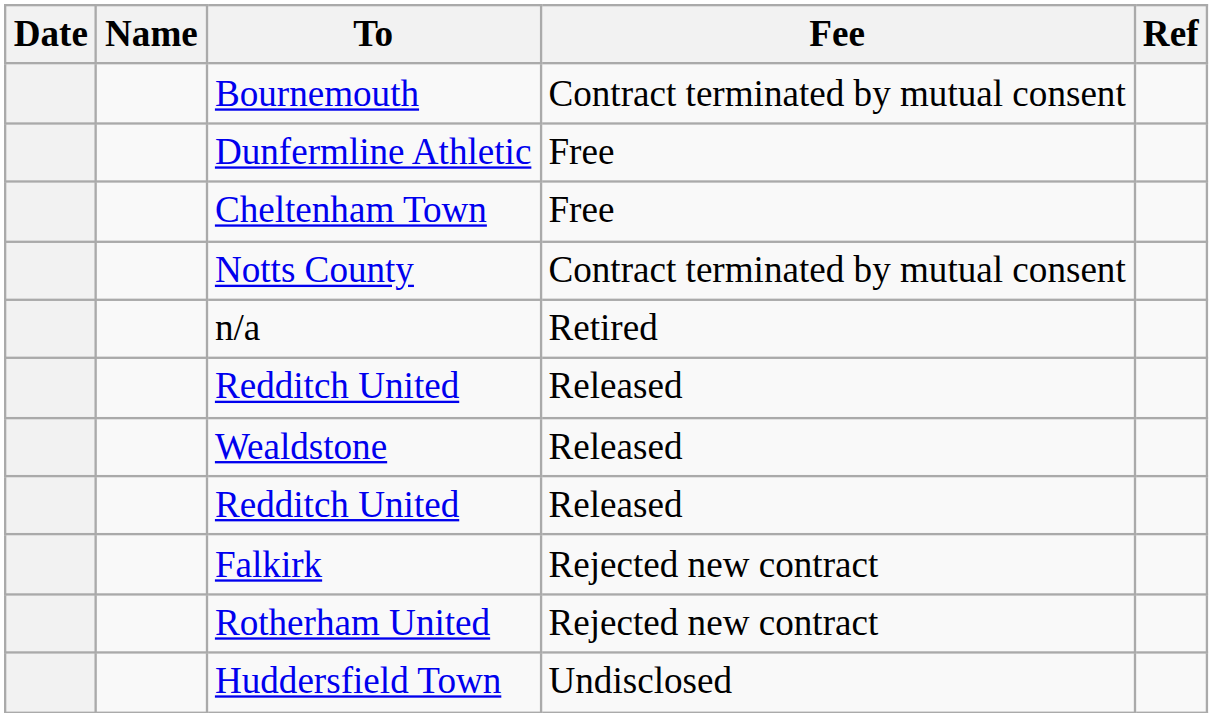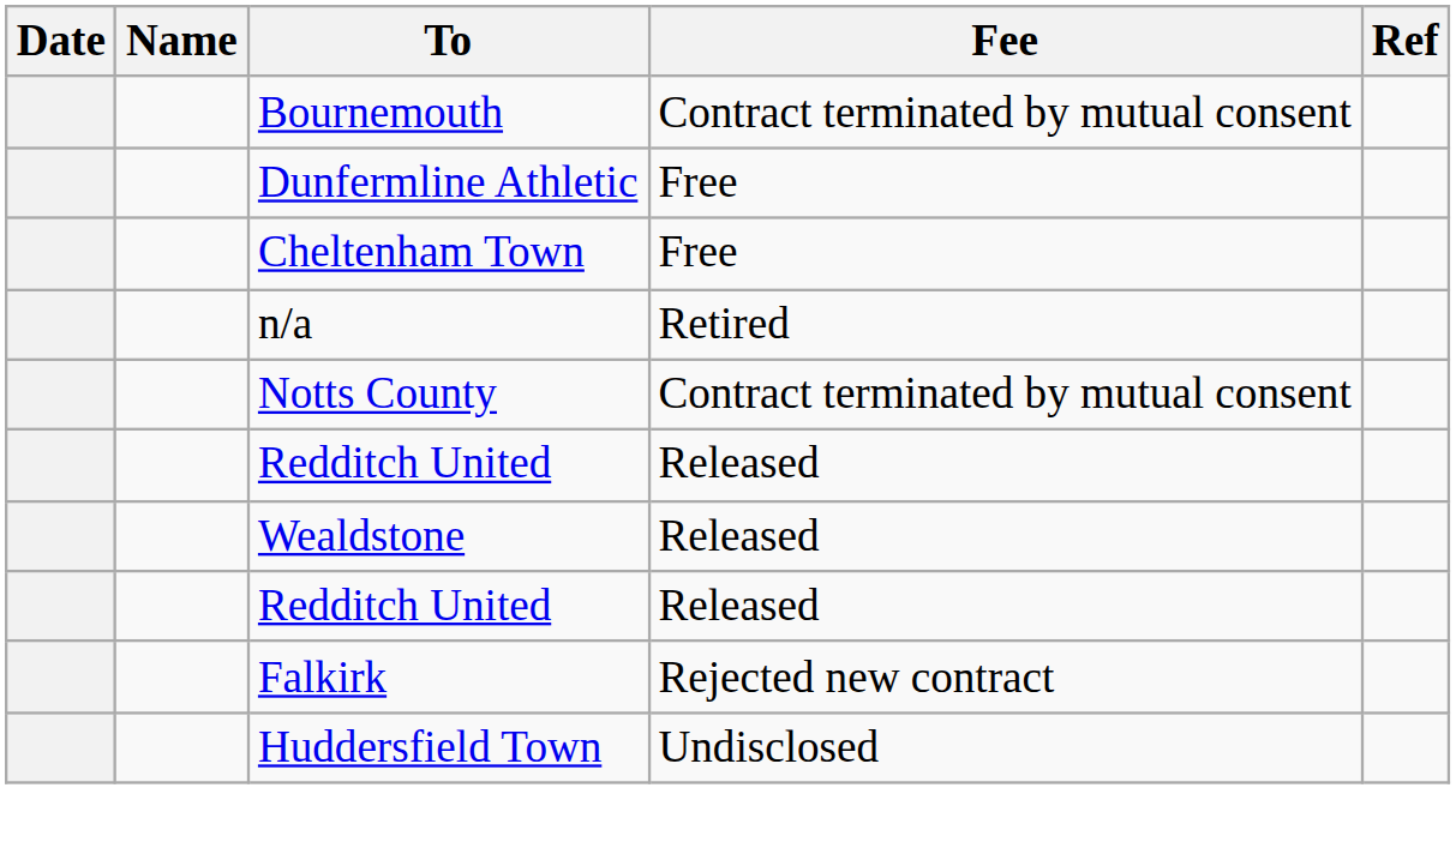rows swapped: n/a <-> Notts County
- row: Rotherham United | Rejected new contract
